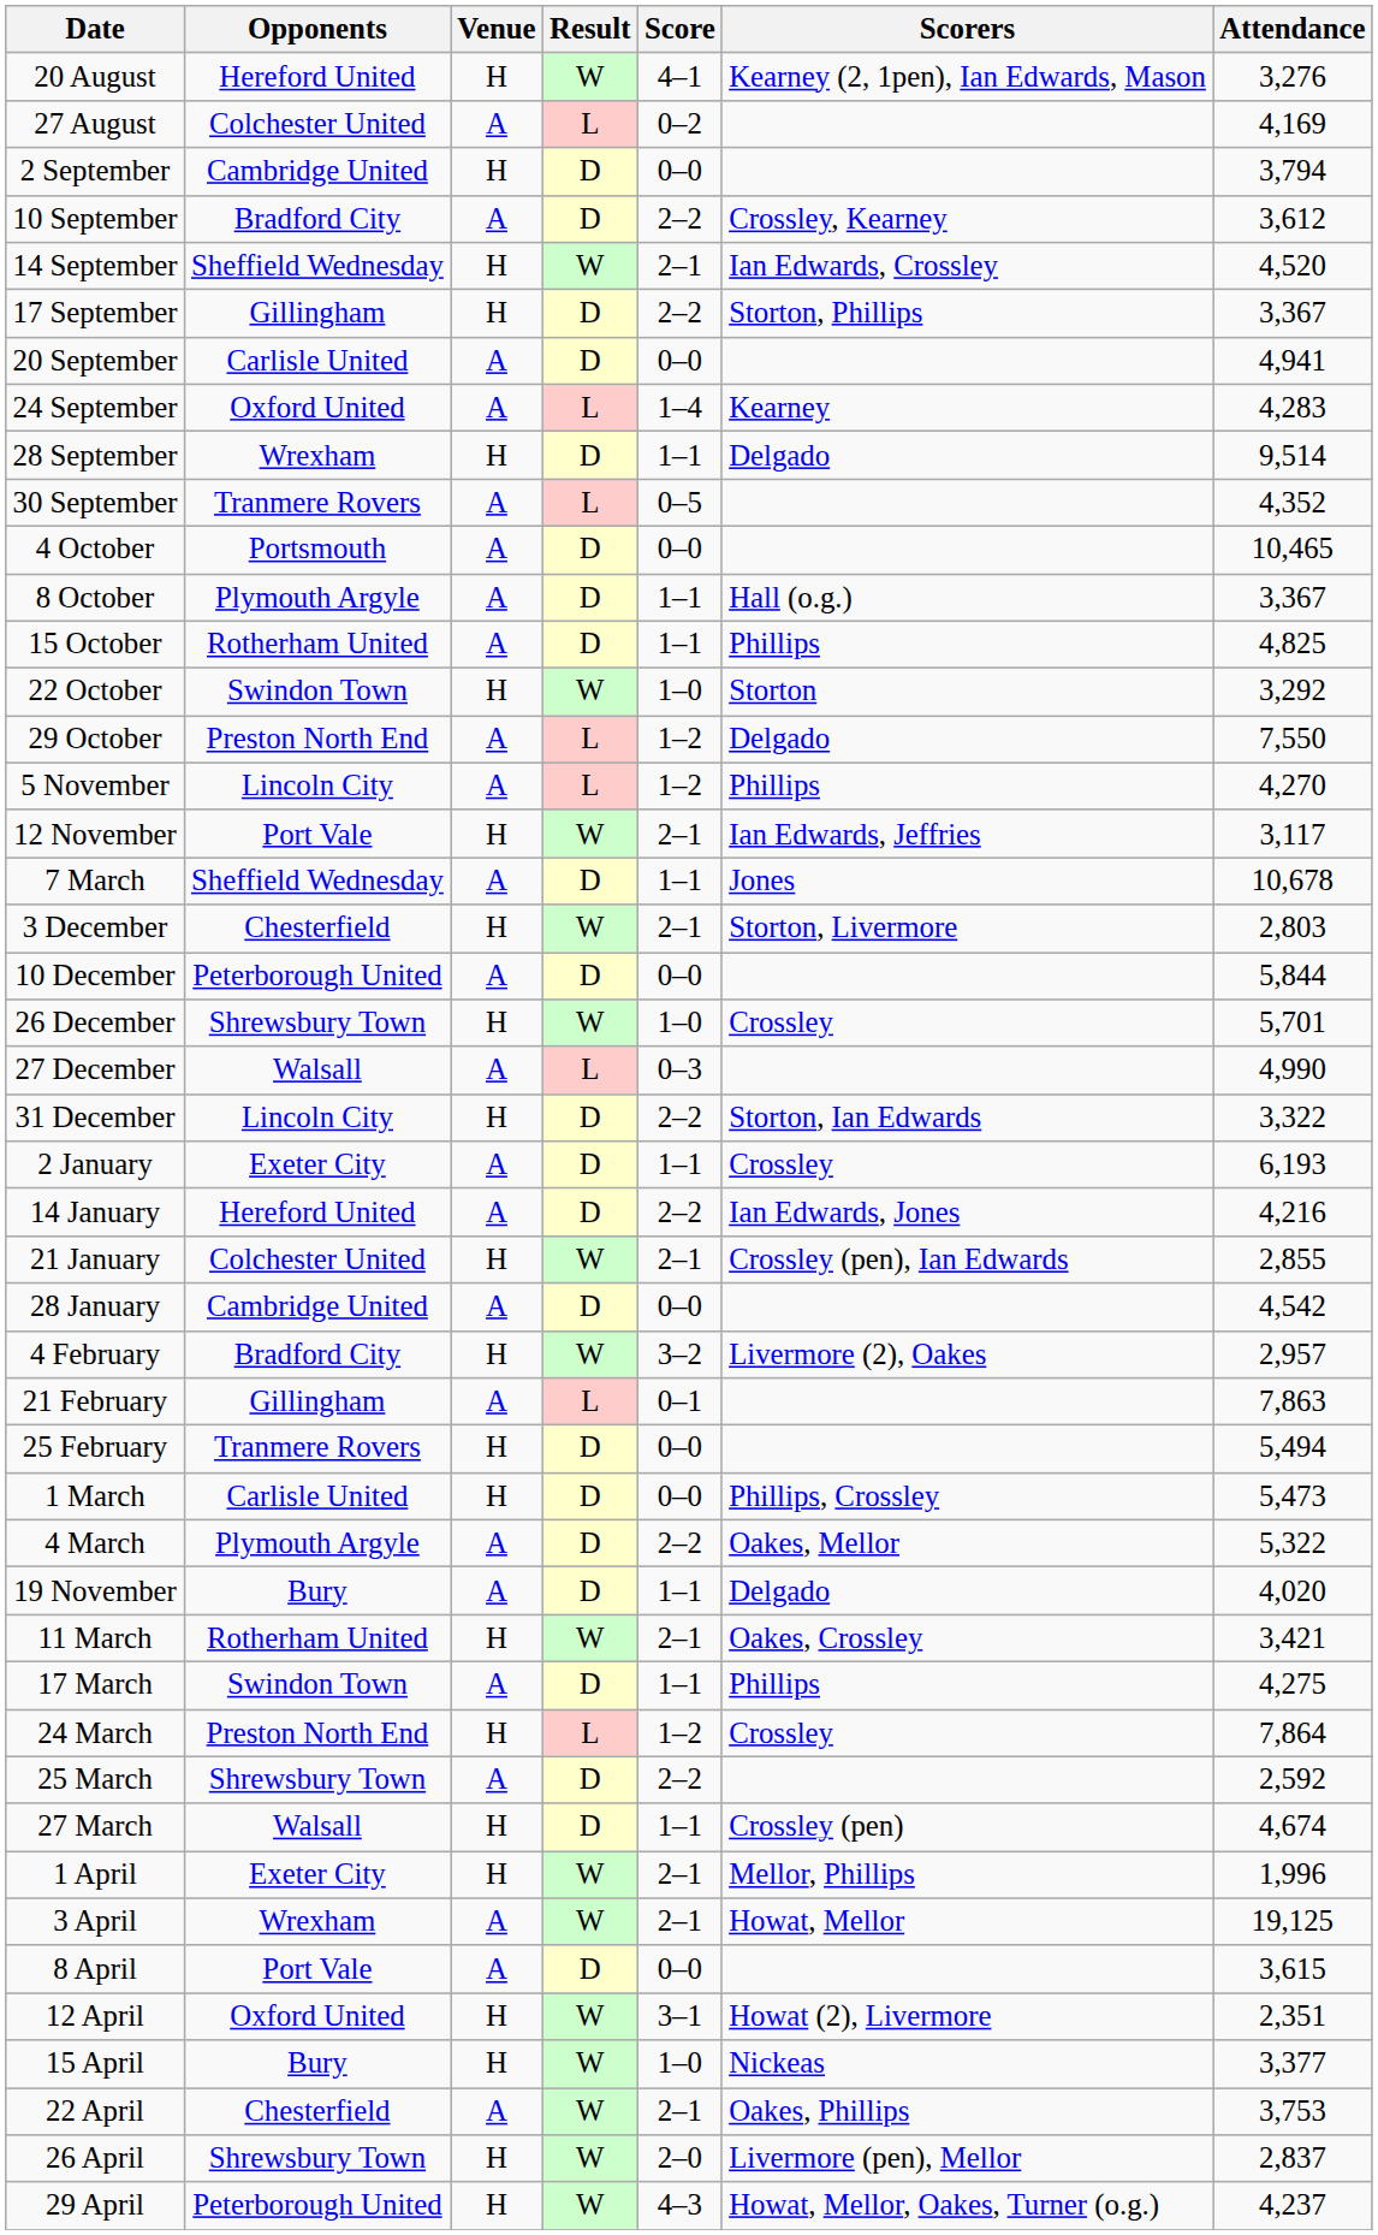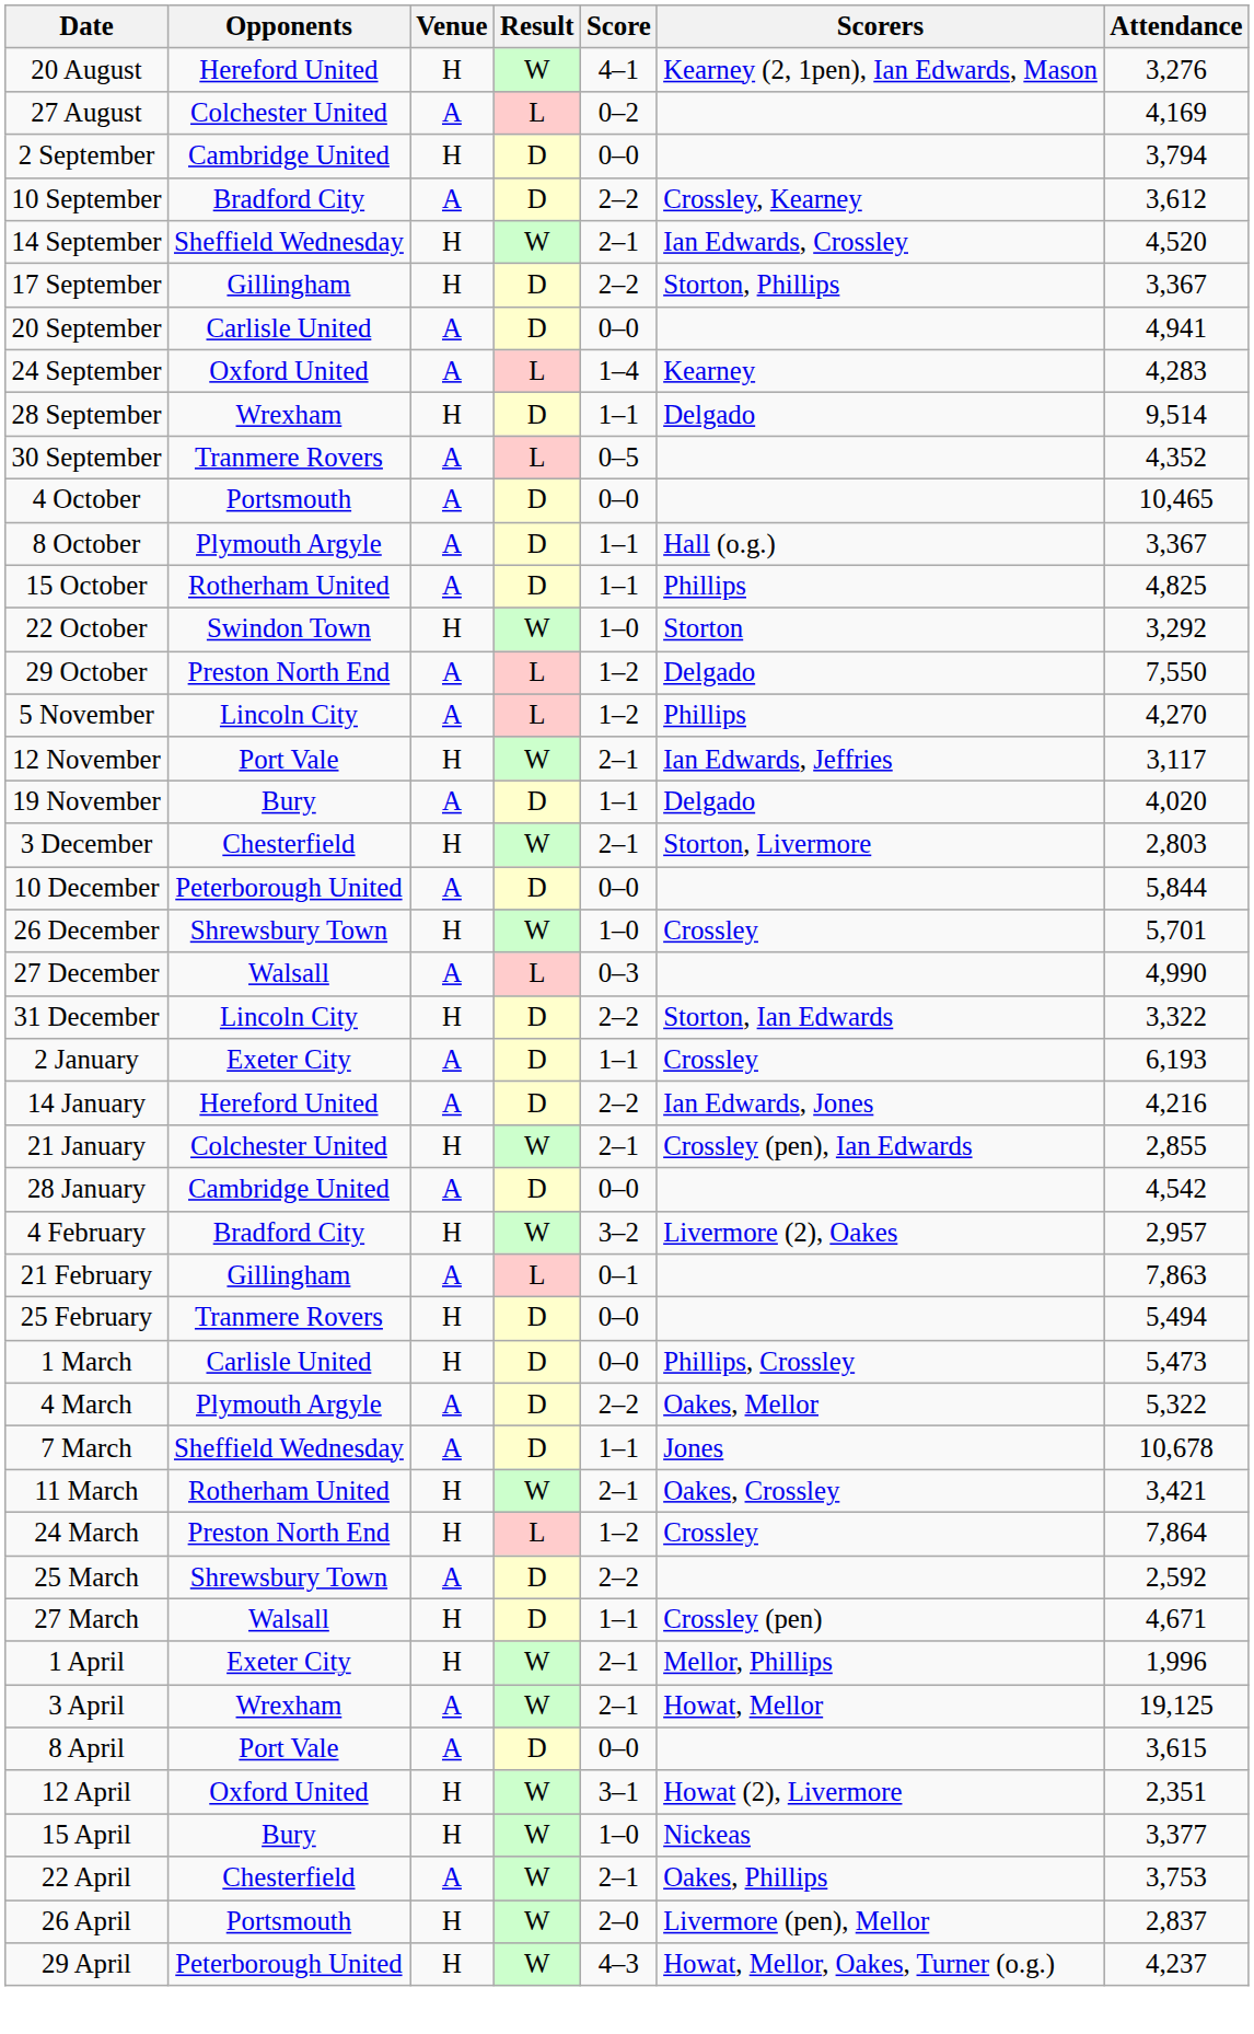rows swapped: 19 November <-> 7 March
- row: 17 March | Swindon Town | A | D | 1–1 | Phillips | 4,275
27 March | Attendance: 4,674 -> 4,671
26 April | Opponents: Shrewsbury Town -> Portsmouth
